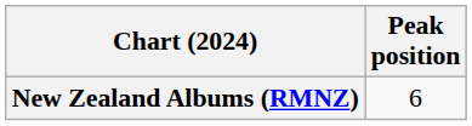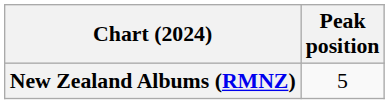New Zealand Albums (RMNZ) | Peak position: 6 -> 5
